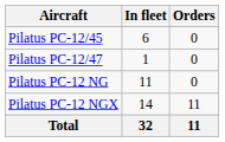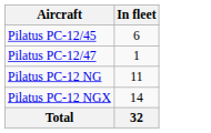- column: Orders | 0 | 0 | 0 | 11 | 11
